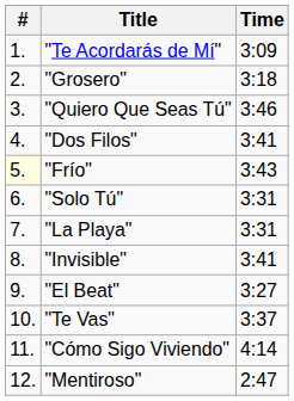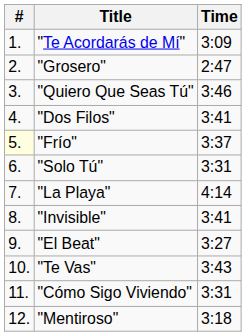"Grosero" | Time: 3:18 -> 2:47
"Frío" | Time: 3:43 -> 3:37
"La Playa" | Time: 3:31 -> 4:14
"Te Vas" | Time: 3:37 -> 3:43
"Cómo Sigo Viviendo" | Time: 4:14 -> 3:31
"Mentiroso" | Time: 2:47 -> 3:18
